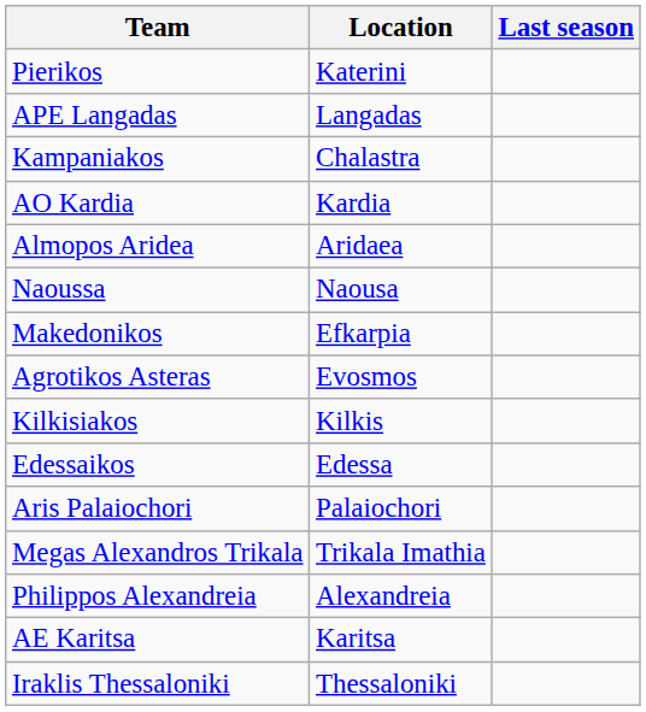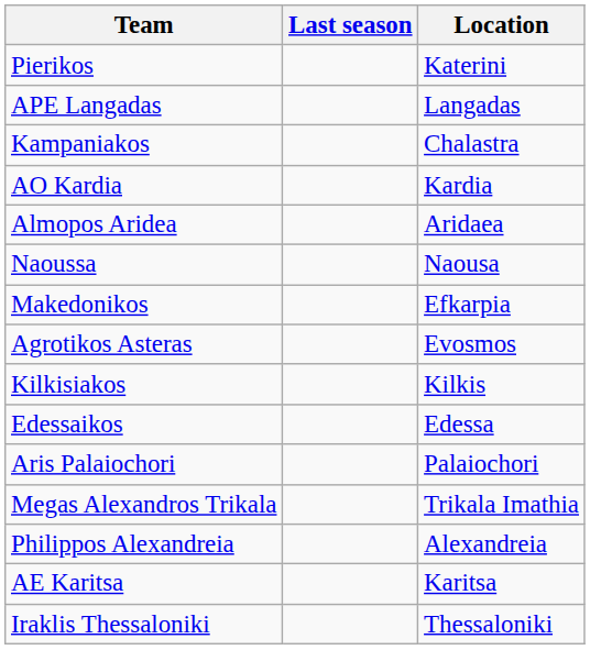columns swapped: Location <-> Last season
